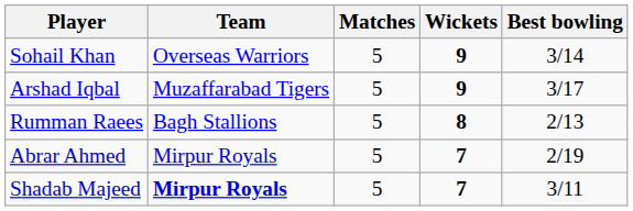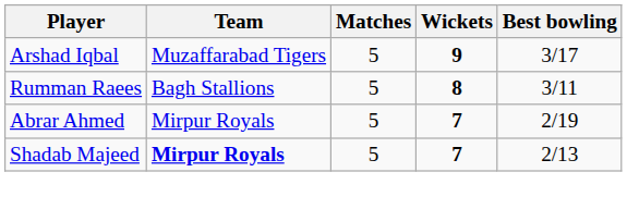- row: Sohail Khan | Overseas Warriors | 5 | 9 | 3/14
Rumman Raees | Best bowling: 2/13 -> 3/11
Shadab Majeed | Best bowling: 3/11 -> 2/13
